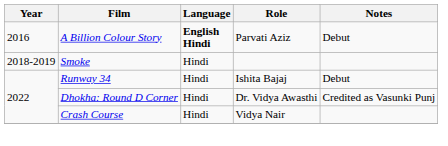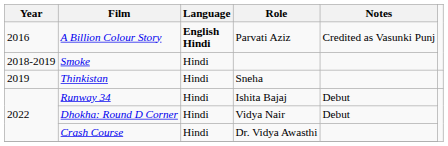A Billion Colour Story | Notes: Debut -> Credited as Vasunki Punj
+ row: 2019 | Thinkistan | Hindi | Sneha
Dhokha: Round D Corner | Role: Dr. Vidya Awasthi -> Vidya Nair
Dhokha: Round D Corner | Notes: Credited as Vasunki Punj -> Debut
Crash Course | Role: Vidya Nair -> Dr. Vidya Awasthi
